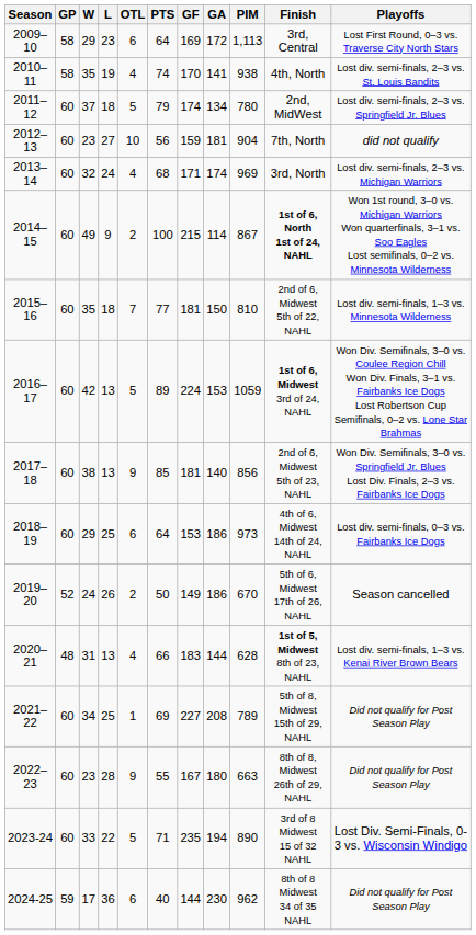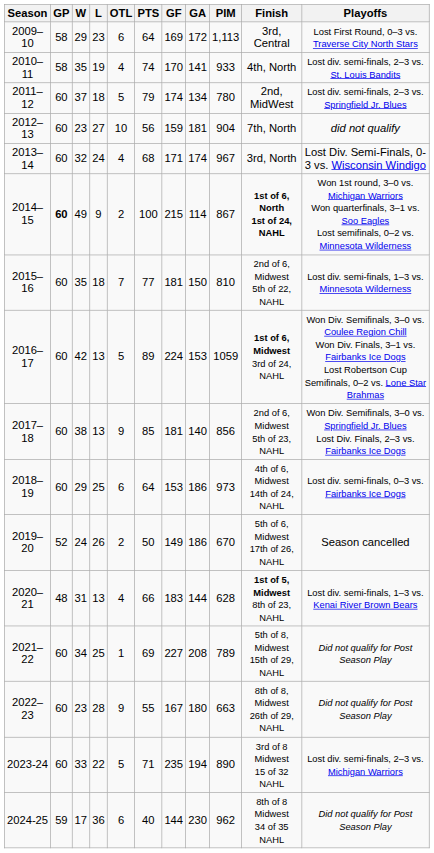2010–11 | PIM: 938 -> 933
2013–14 | PIM: 969 -> 967
2013–14 | Playoffs: Lost div. semi-finals, 2–3 vs. Michigan Warriors -> Lost Div. Semi-Finals, 0-3 vs. Wisconsin Windigo
2014–15 | GP: normal -> bold
2023-24 | Playoffs: Lost Div. Semi-Finals, 0-3 vs. Wisconsin Windigo -> Lost div. semi-finals, 2–3 vs. Michigan Warriors
